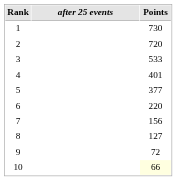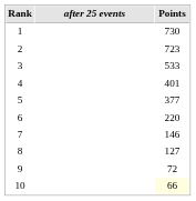2 | Points: 720 -> 723
7 | Points: 156 -> 146
